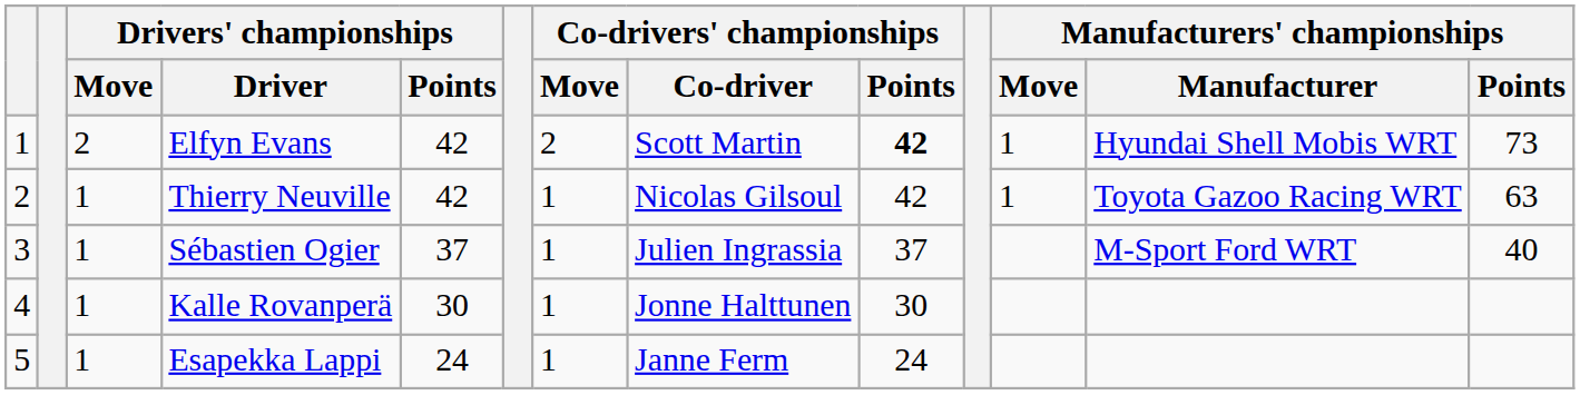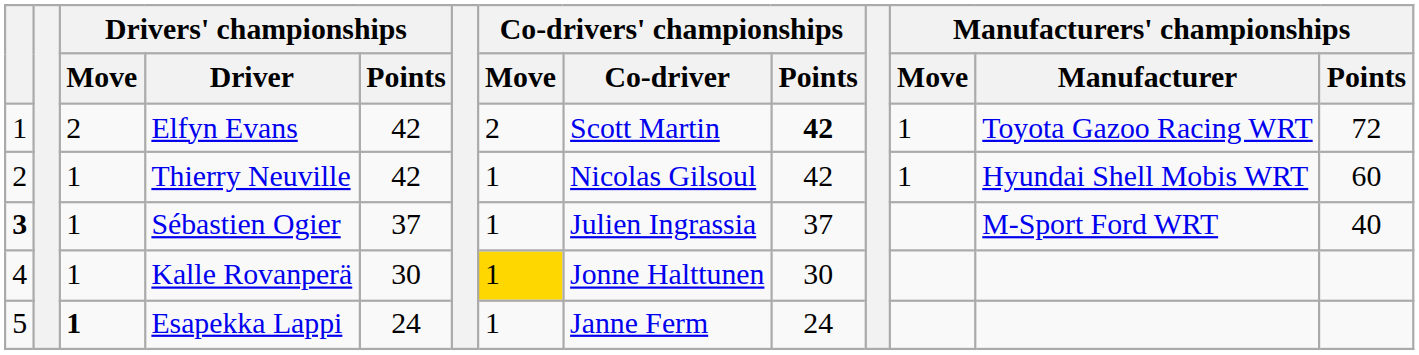Elfyn Evans | Manufacturers' championships / Manufacturer: Hyundai Shell Mobis WRT -> Toyota Gazoo Racing WRT
Elfyn Evans | Manufacturers' championships / Points: 73 -> 72
Thierry Neuville | Manufacturers' championships / Manufacturer: Toyota Gazoo Racing WRT -> Hyundai Shell Mobis WRT
Thierry Neuville | Manufacturers' championships / Points: 63 -> 60
Sébastien Ogier | column 1: normal -> bold
Kalle Rovanperä | Co-drivers' championships / Move: no background -> gold background
Esapekka Lappi | Drivers' championships / Move: normal -> bold
